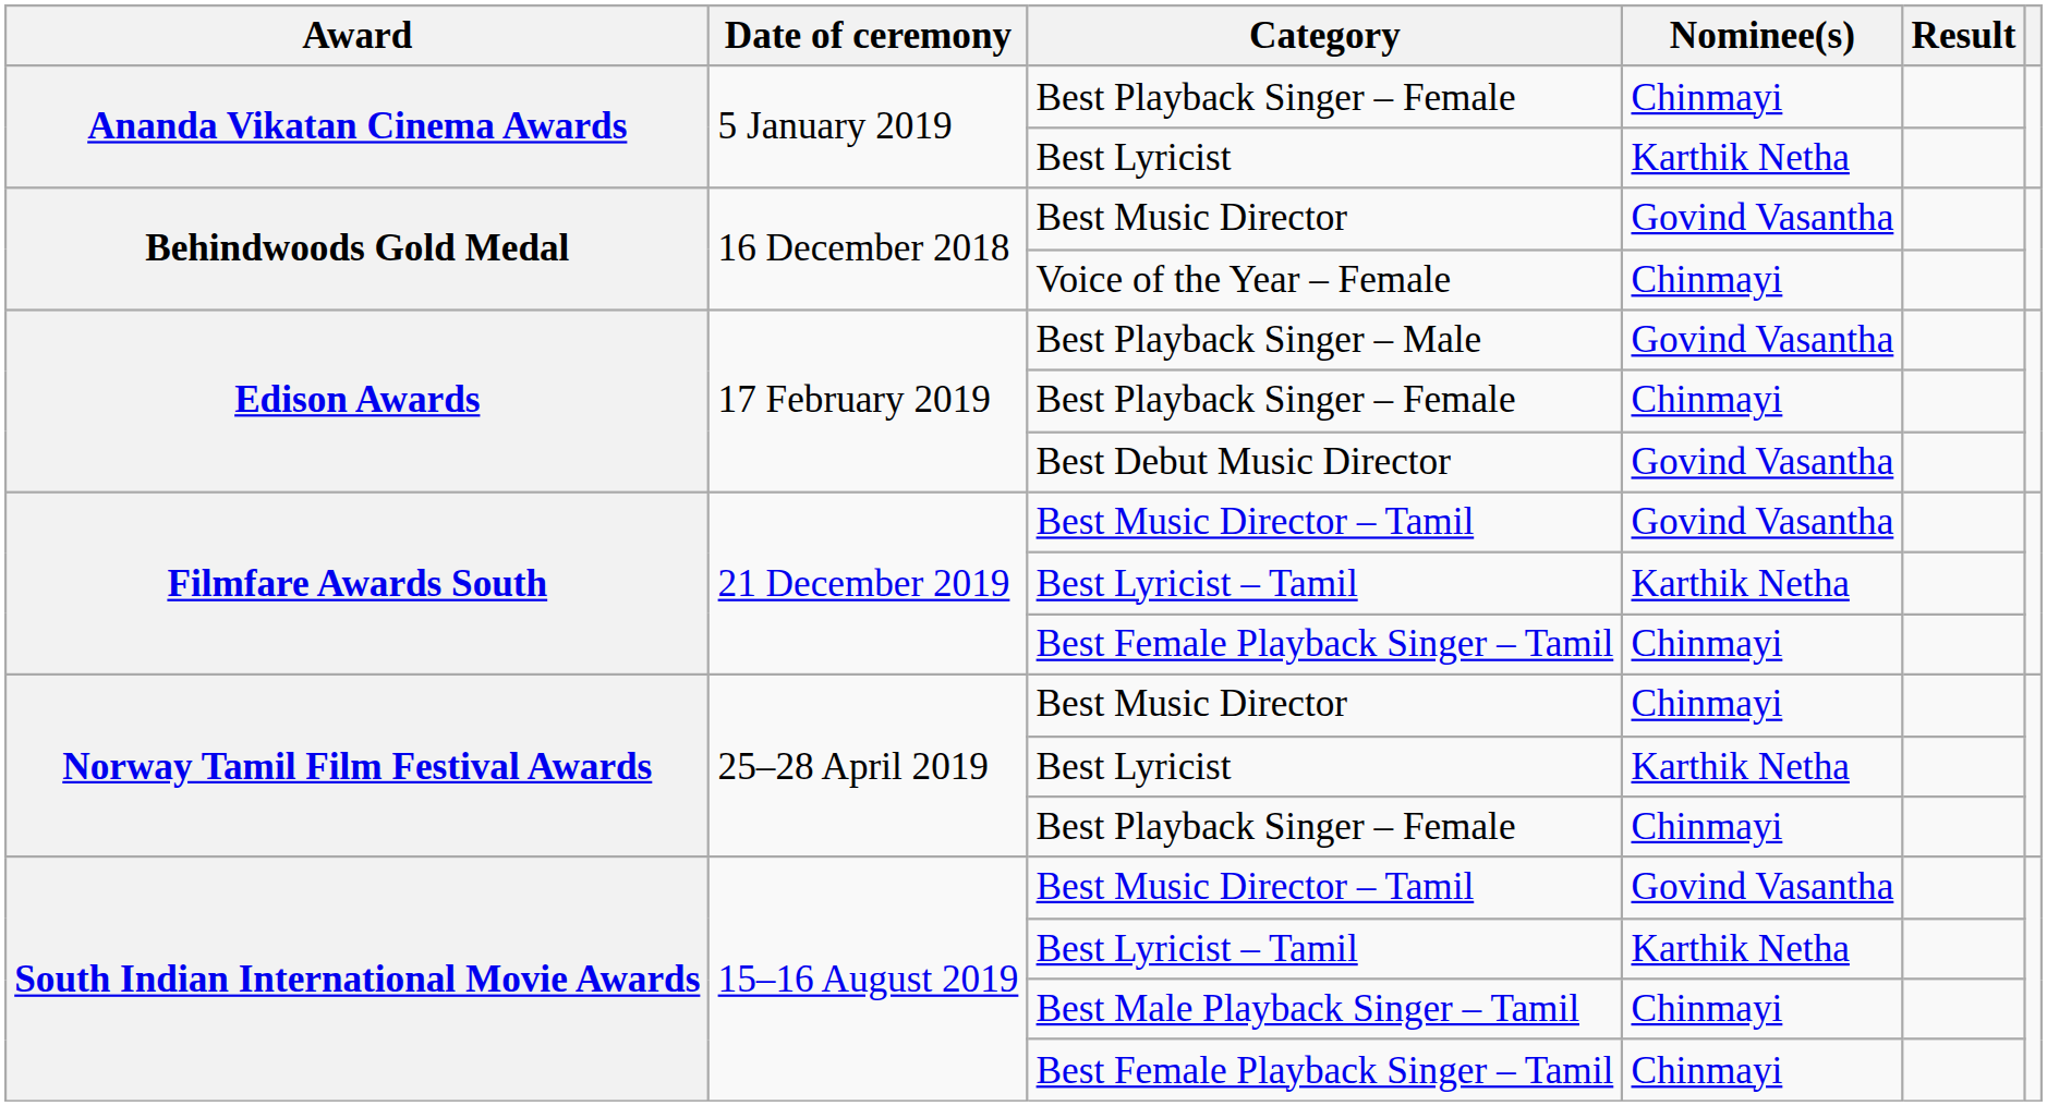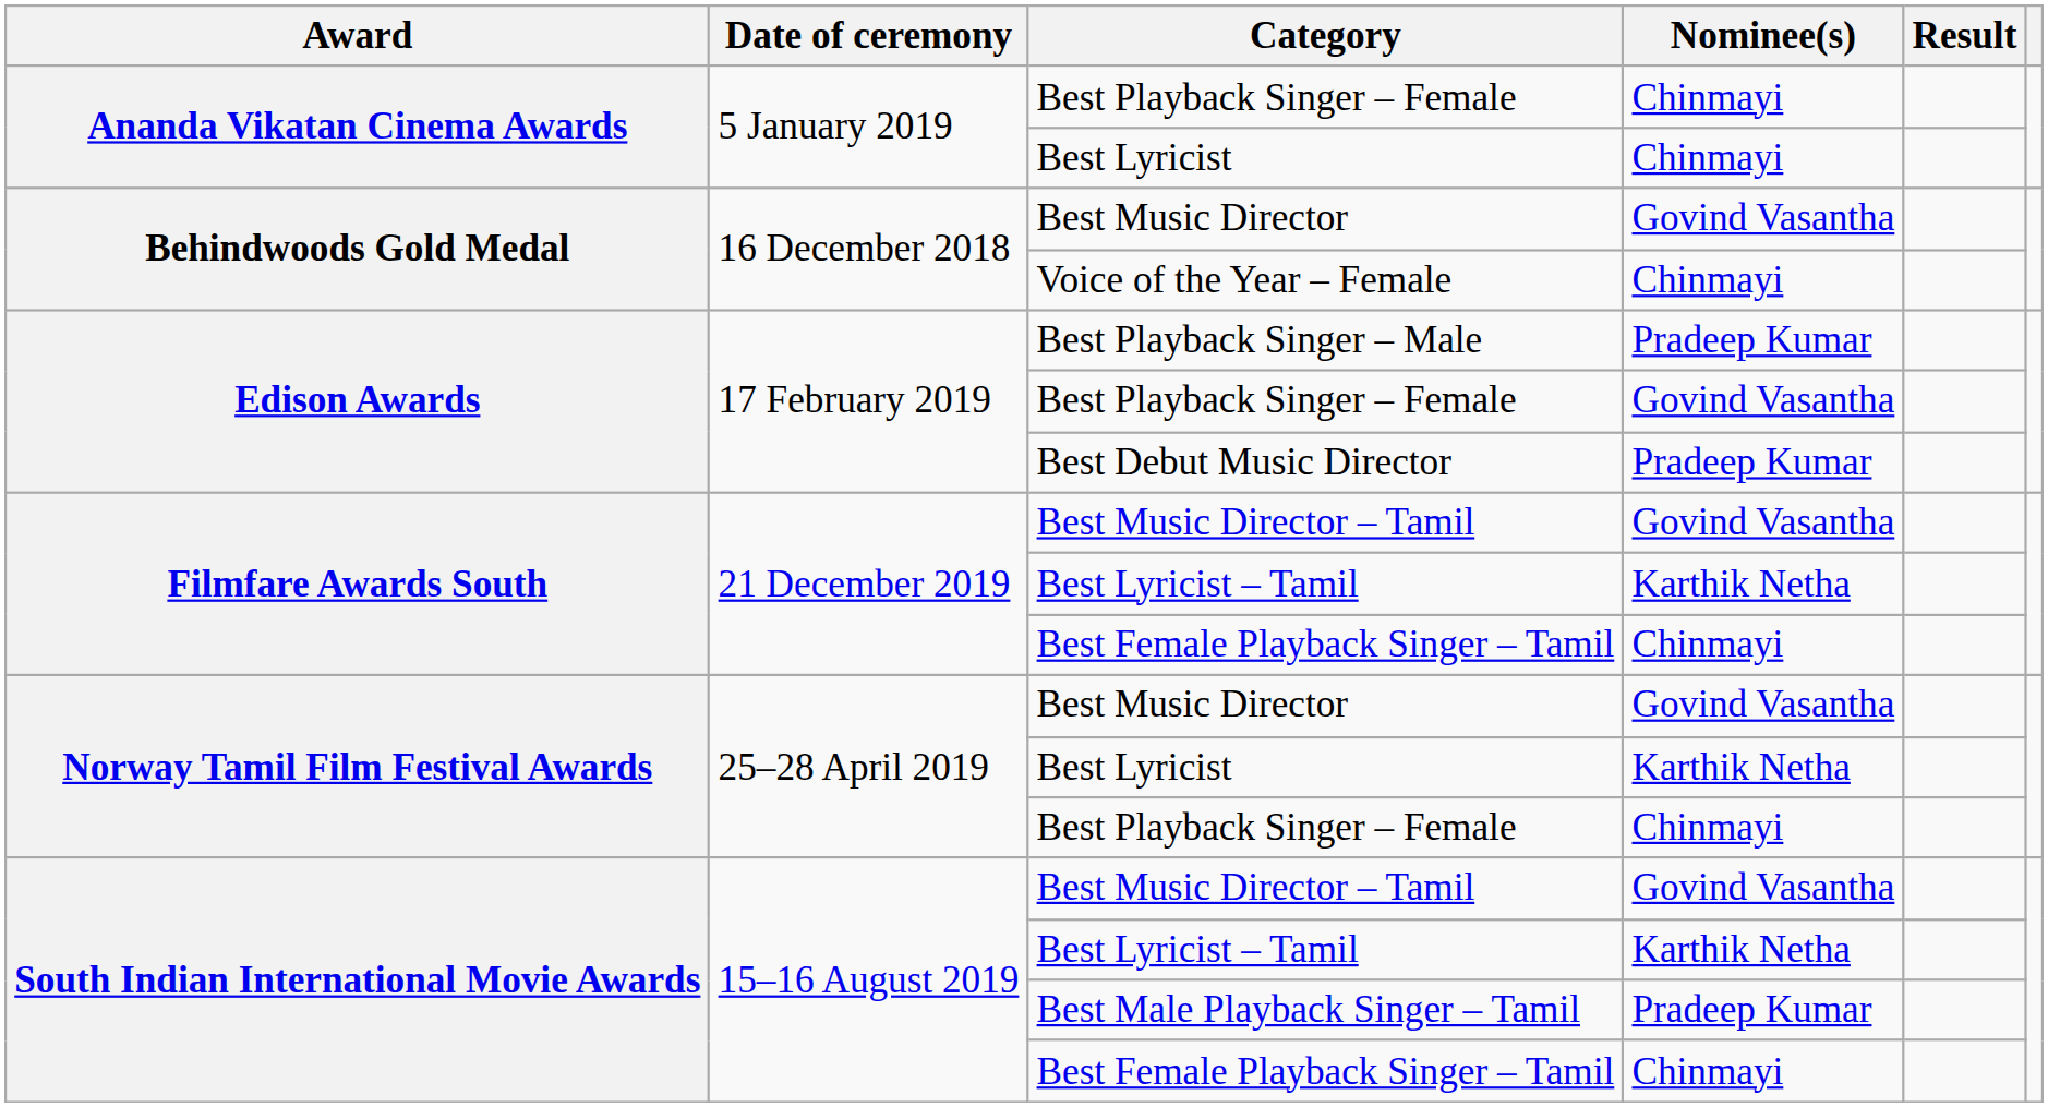Ananda Vikatan Cinema Awards / Best Lyricist | Nominee(s): Karthik Netha -> Chinmayi
Best Playback Singer – Male | Nominee(s): Govind Vasantha -> Pradeep Kumar
Edison Awards / Best Playback Singer – Female | Nominee(s): Chinmayi -> Govind Vasantha
Best Debut Music Director | Nominee(s): Govind Vasantha -> Pradeep Kumar
Norway Tamil Film Festival Awards / Best Music Director | Nominee(s): Chinmayi -> Govind Vasantha
Best Male Playback Singer – Tamil | Nominee(s): Chinmayi -> Pradeep Kumar
